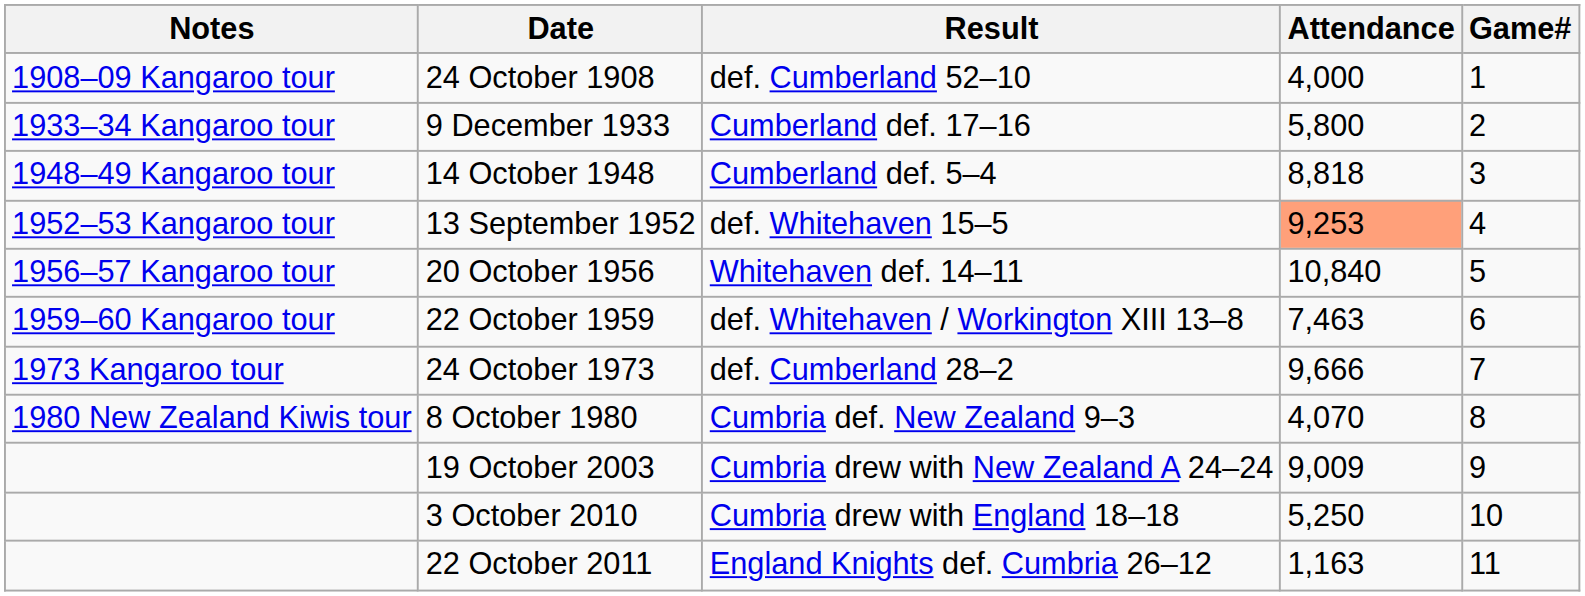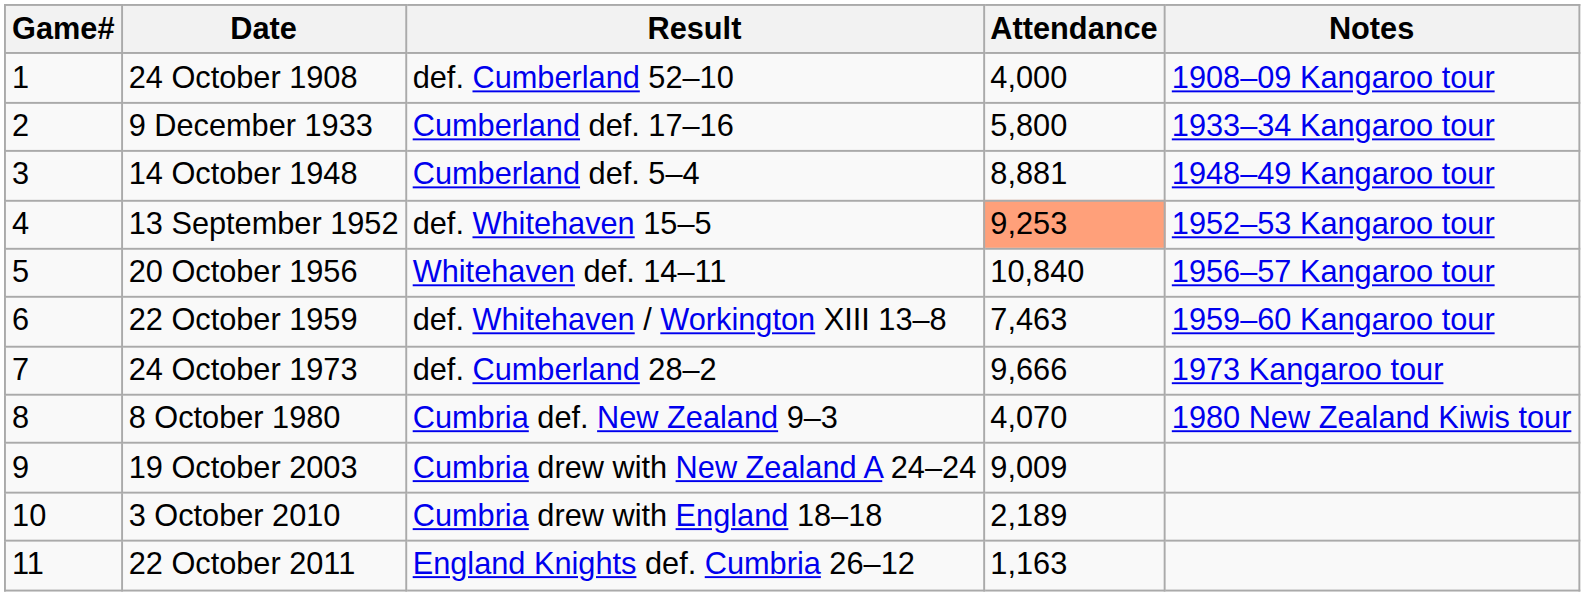columns swapped: Game# <-> Notes
14 October 1948 | Attendance: 8,818 -> 8,881
3 October 2010 | Attendance: 5,250 -> 2,189
